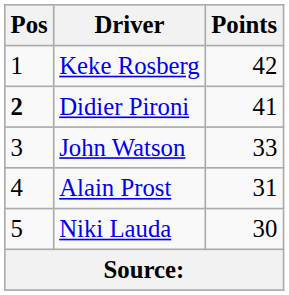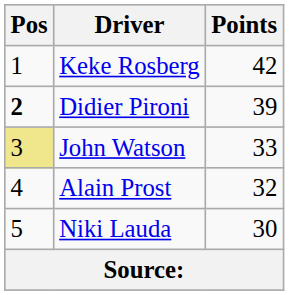Didier Pironi | Points: 41 -> 39
John Watson | Pos: no background -> khaki background
Alain Prost | Points: 31 -> 32
